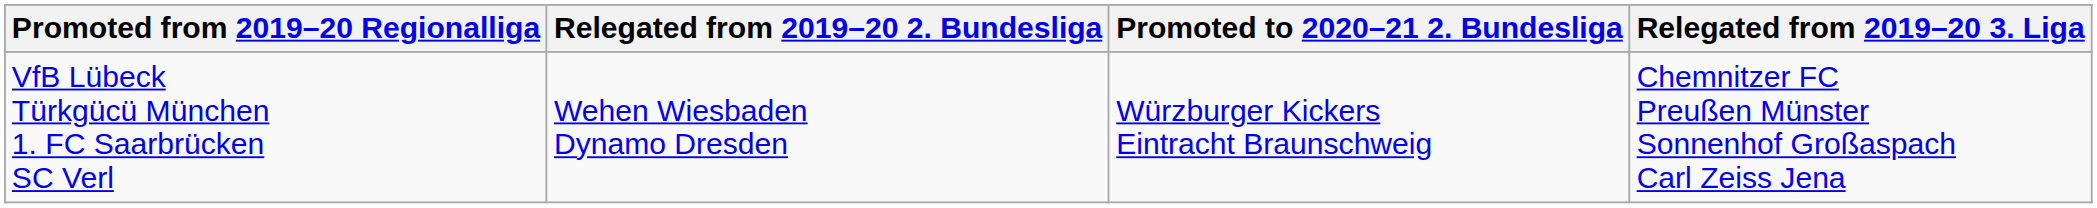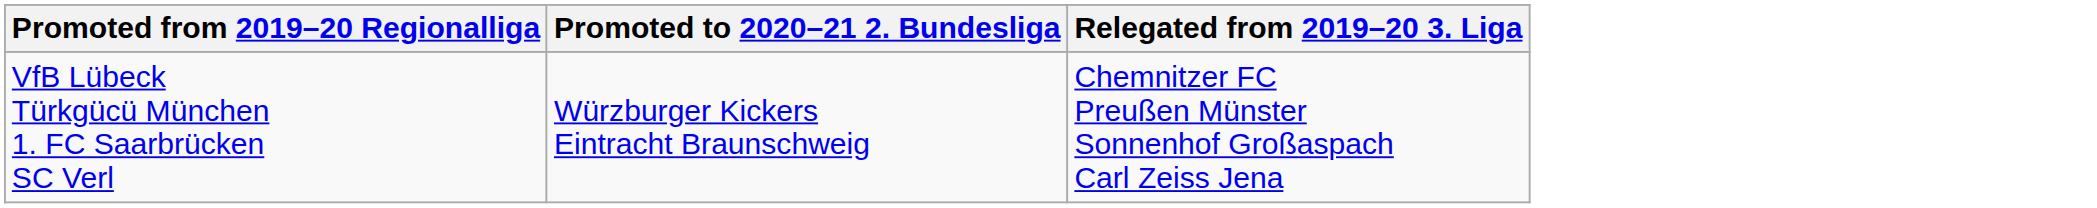- column: Relegated from 2019–20 2. Bundesliga | Wehen Wiesbaden Dynamo Dresden
